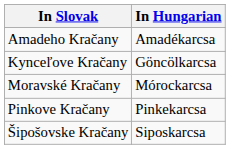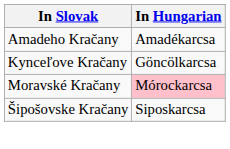Moravské Kračany | In Hungarian: no background -> pink background
- row: Pinkove Kračany | Pinkekarcsa
